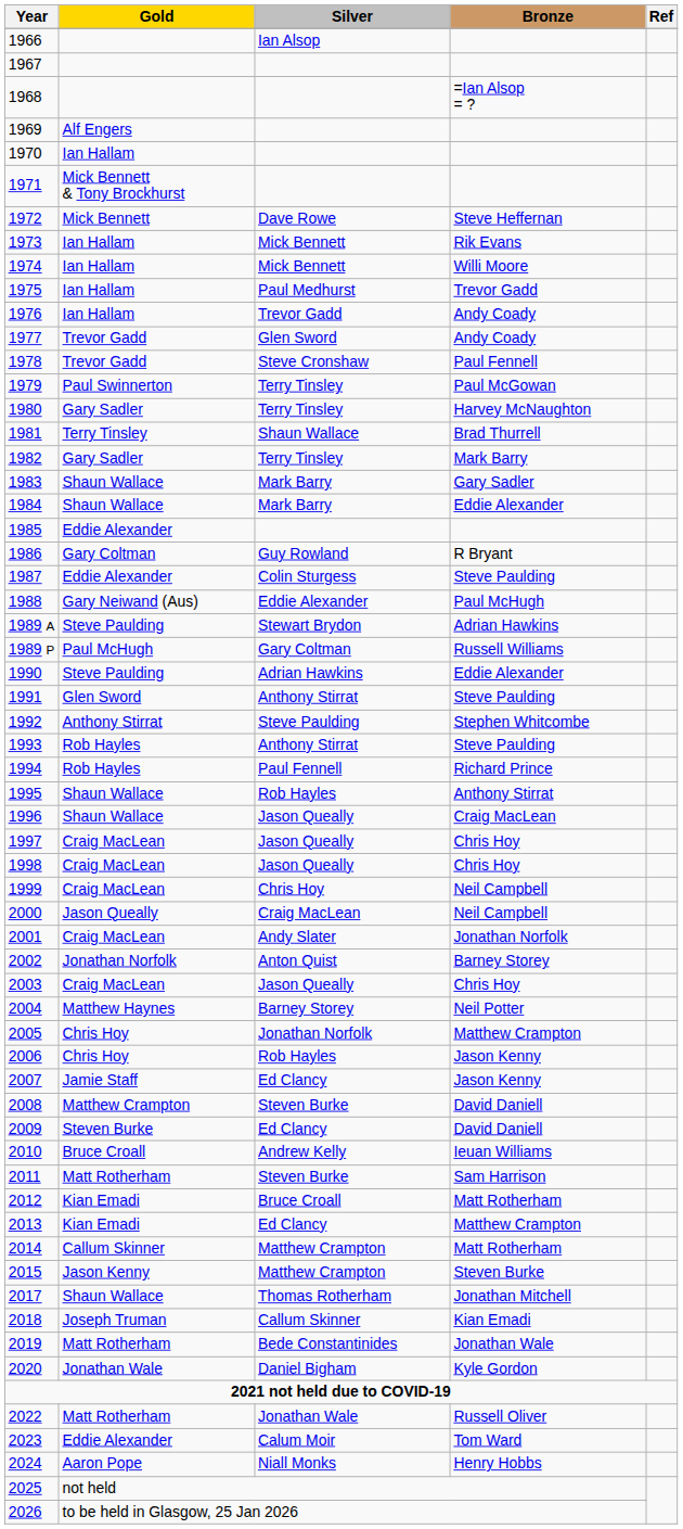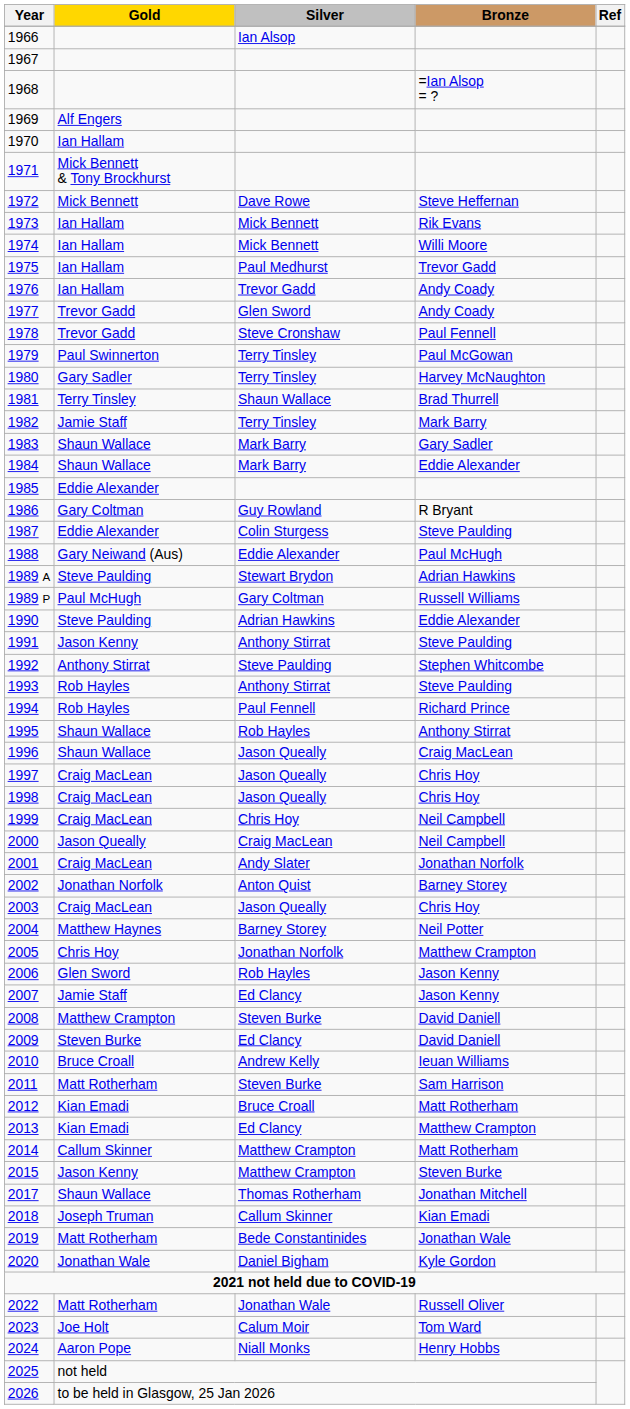1982 | Gold: Gary Sadler -> Jamie Staff
1991 | Gold: Glen Sword -> Jason Kenny
2006 | Gold: Chris Hoy -> Glen Sword
2023 | Gold: Eddie Alexander -> Joe Holt
